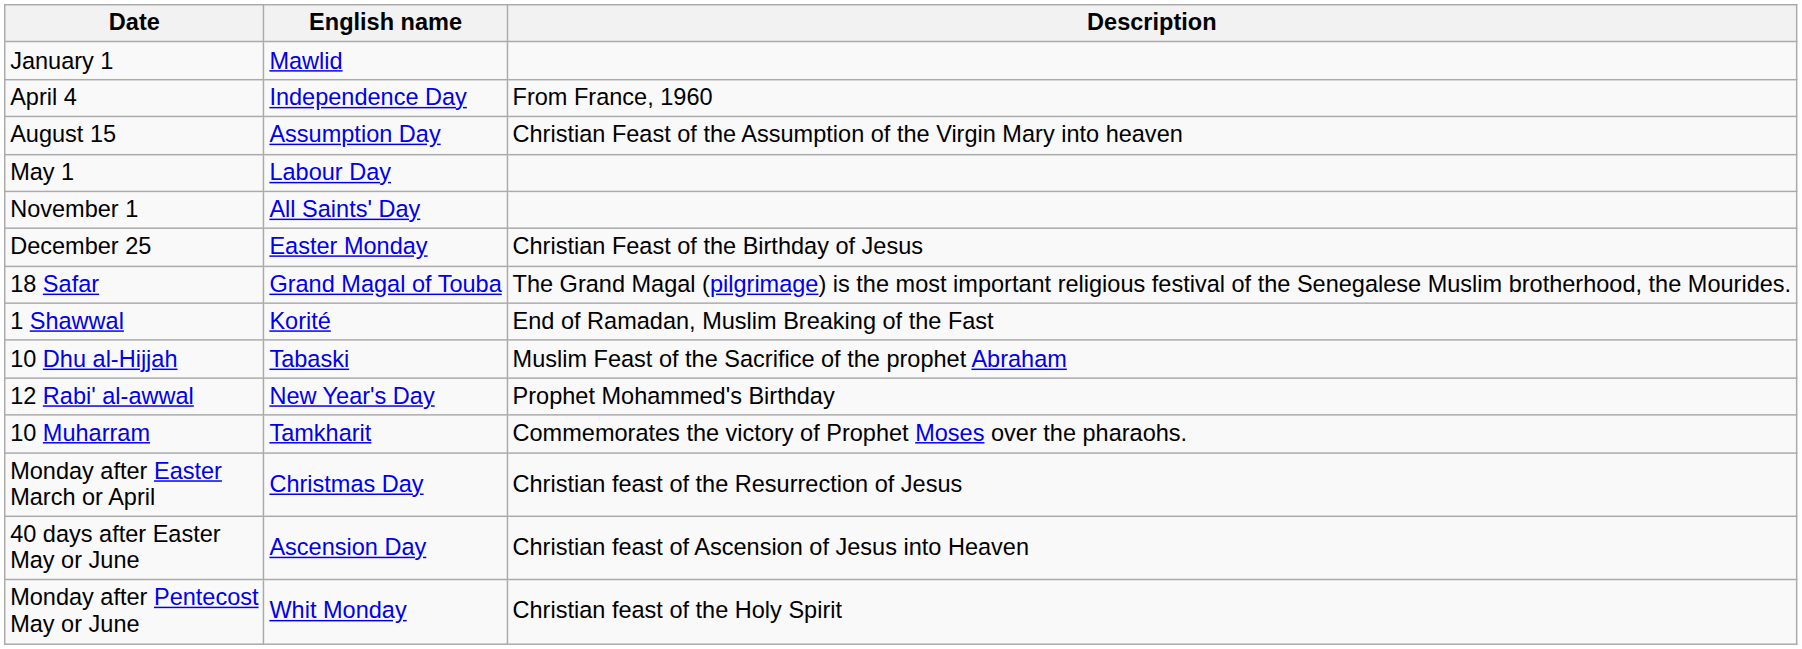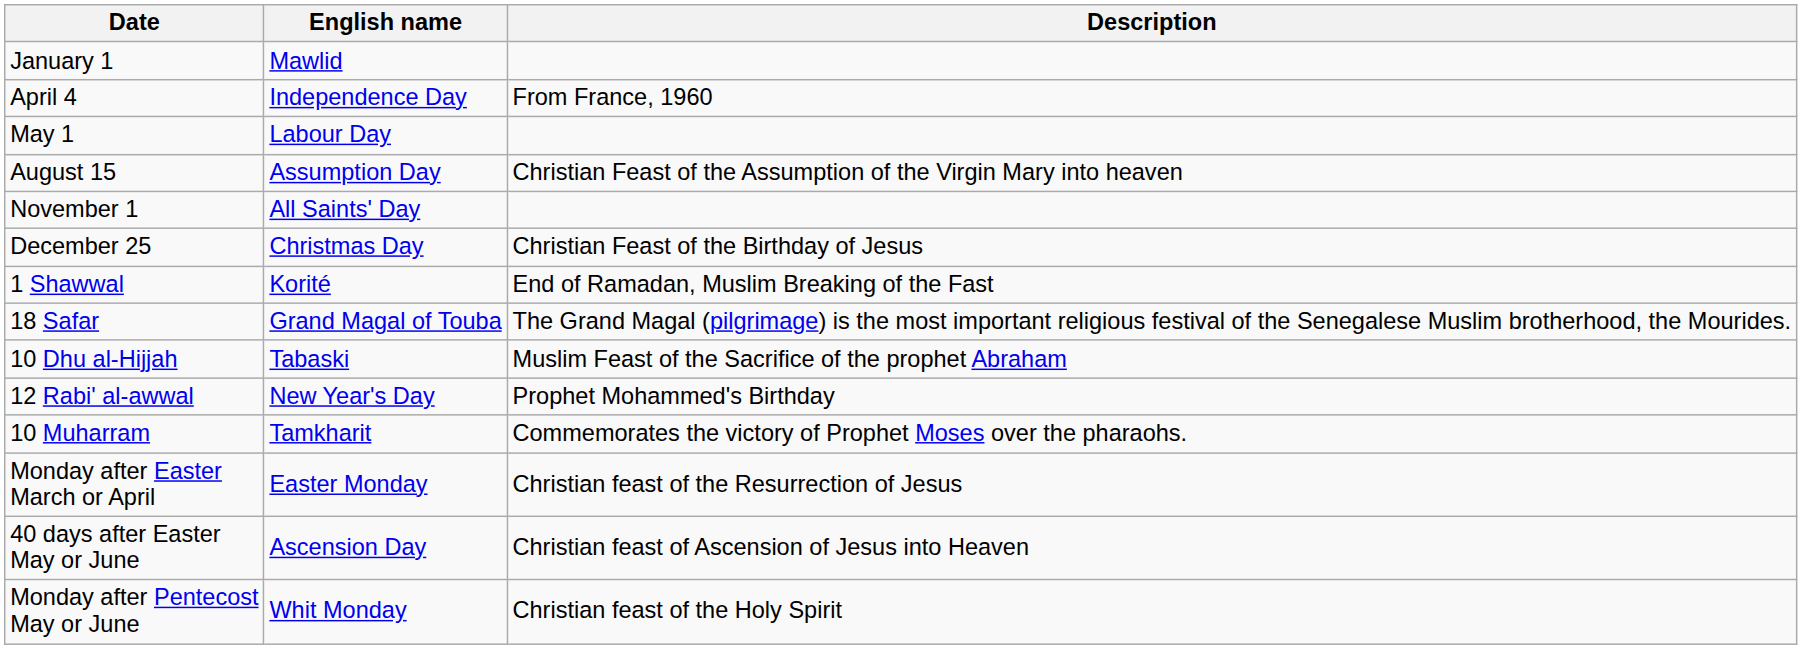rows swapped: May 1 <-> August 15
December 25 | English name: Easter Monday -> Christmas Day
rows swapped: 18 Safar <-> 1 Shawwal
Monday after Easter March or April | English name: Christmas Day -> Easter Monday
